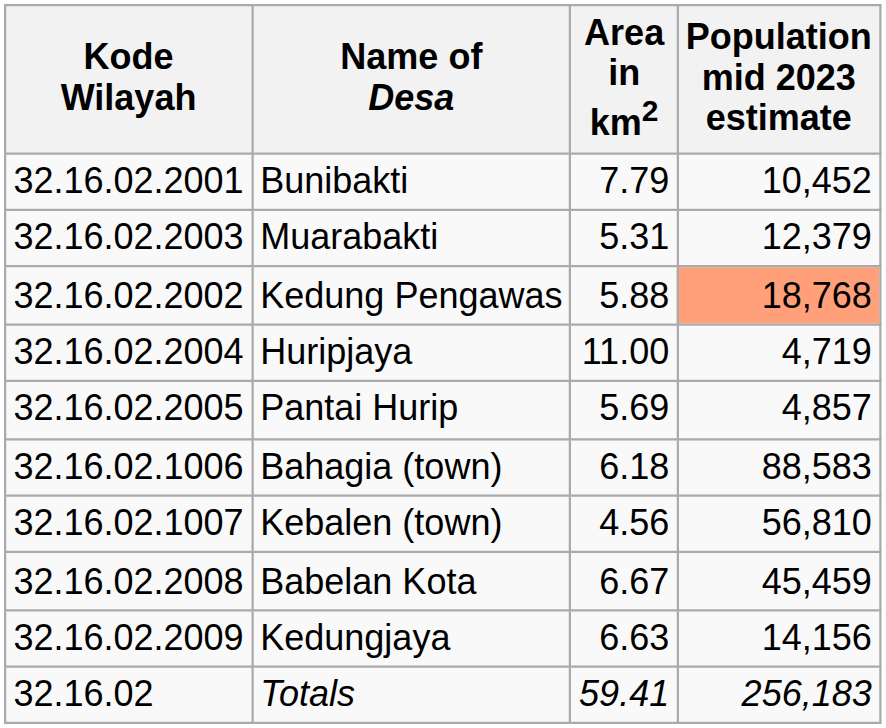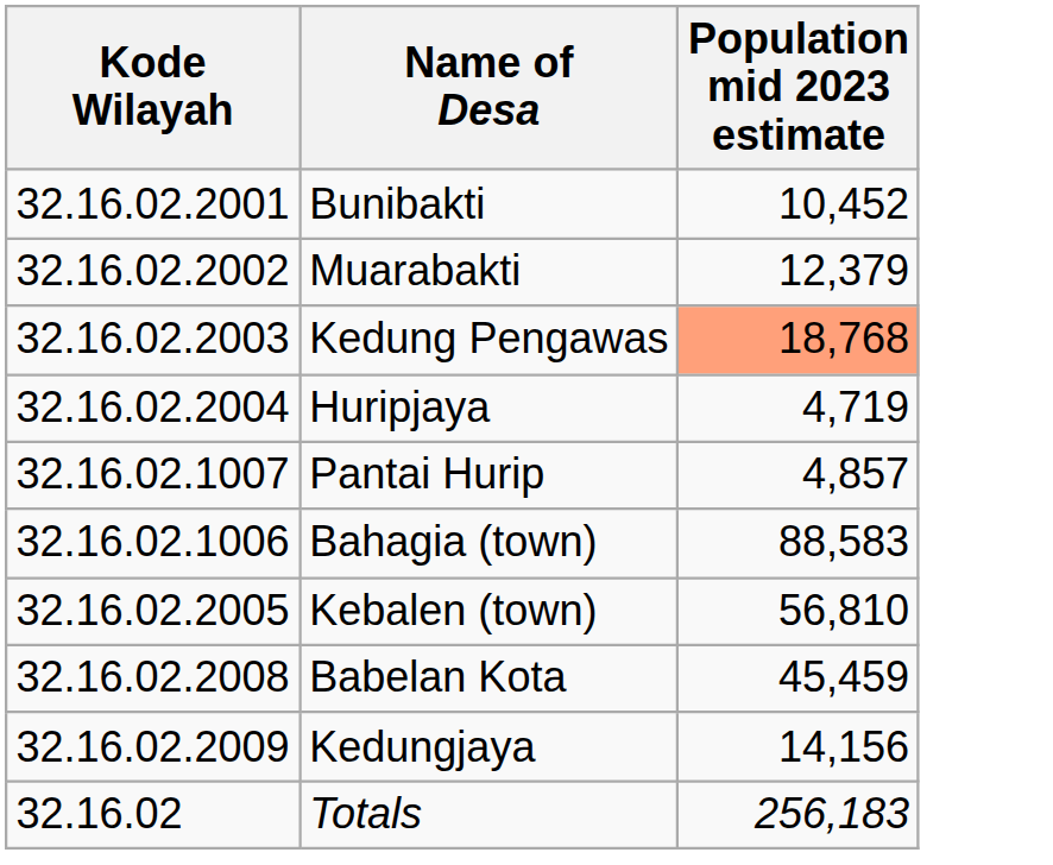- column: Area in km2 | 7.79 | 5.31 | 5.88 | 11.00 | 5.69 | 6.18 | 4.56 | 6.67 | 6.63 | 59.41
Muarabakti | Kode Wilayah: 32.16.02.2003 -> 32.16.02.2002
Kedung Pengawas | Kode Wilayah: 32.16.02.2002 -> 32.16.02.2003
Pantai Hurip | Kode Wilayah: 32.16.02.2005 -> 32.16.02.1007
Kebalen (town) | Kode Wilayah: 32.16.02.1007 -> 32.16.02.2005
